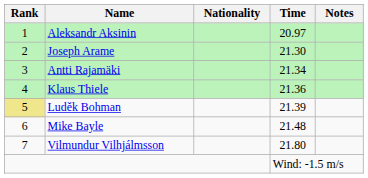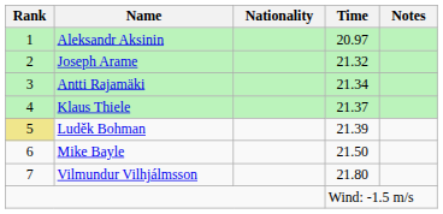Joseph Arame | Time: 21.30 -> 21.32
Klaus Thiele | Time: 21.36 -> 21.37
Mike Bayle | Time: 21.48 -> 21.50
